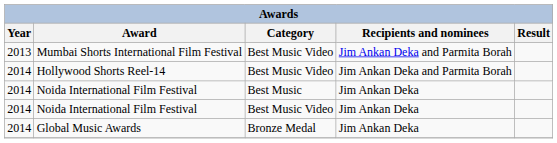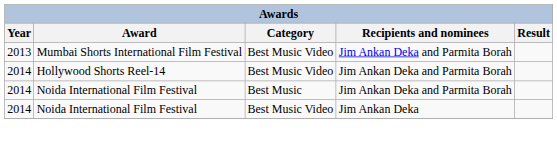Noida International Film Festival / Best Music | Recipients and nominees: Jim Ankan Deka -> Jim Ankan Deka and Parmita Borah
- row: 2014 | Global Music Awards | Bronze Medal | Jim Ankan Deka
